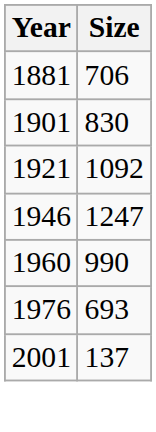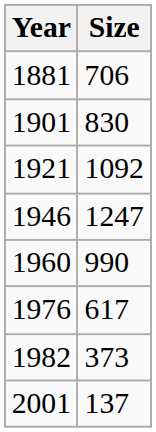1976 | Size: 693 -> 617
+ row: 1982 | 373
